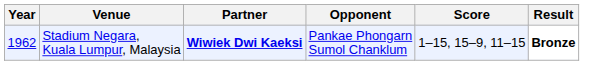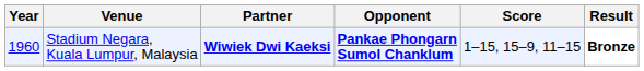Stadium Negara, Kuala Lumpur, Malaysia | Year: 1962 -> 1960
Stadium Negara, Kuala Lumpur, Malaysia | Opponent: normal -> bold
